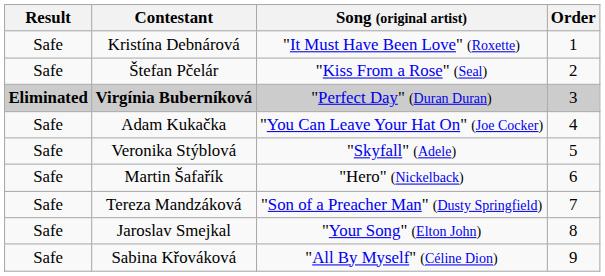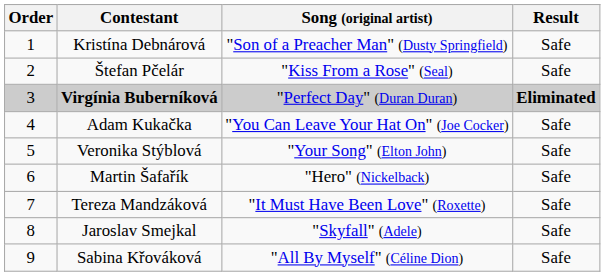columns swapped: Order <-> Result
Kristína Debnárová | Song (original artist): "It Must Have Been Love" (Roxette) -> "Son of a Preacher Man" (Dusty Springfield)
Veronika Stýblová | Song (original artist): "Skyfall" (Adele) -> "Your Song" (Elton John)
Tereza Mandzáková | Song (original artist): "Son of a Preacher Man" (Dusty Springfield) -> "It Must Have Been Love" (Roxette)
Jaroslav Smejkal | Song (original artist): "Your Song" (Elton John) -> "Skyfall" (Adele)
